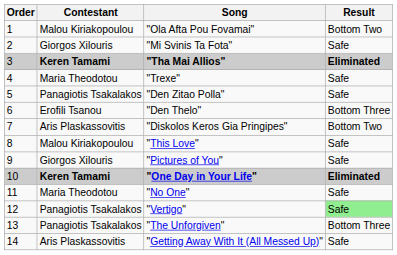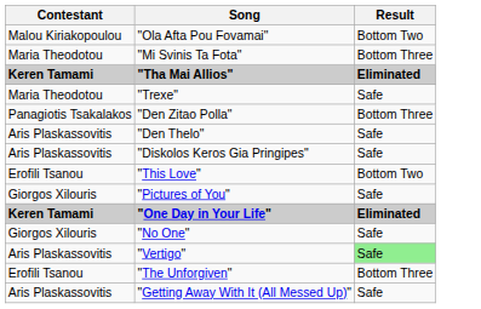- column: Order | 1 | 2 | 3 | 4 | 5 | 6 | 7 | 8 | 9 | 10 | 11 | 12 | 13 | 14
"Mi Svinis Ta Fota" | Contestant: Giorgos Xilouris -> Maria Theodotou
"Mi Svinis Ta Fota" | Result: Safe -> Bottom Three
"Den Zitao Polla" | Result: Safe -> Bottom Three
"Den Thelo" | Contestant: Erofili Tsanou -> Aris Plaskassovitis
"Den Thelo" | Result: Bottom Three -> Safe
"Diskolos Keros Gia Pringipes" | Result: Bottom Two -> Safe
"This Love" | Contestant: Malou Kiriakopoulou -> Erofili Tsanou
"This Love" | Result: Safe -> Bottom Two
"No One" | Contestant: Maria Theodotou -> Giorgos Xilouris
"Vertigo" | Contestant: Panagiotis Tsakalakos -> Aris Plaskassovitis
"The Unforgiven" | Contestant: Panagiotis Tsakalakos -> Erofili Tsanou
